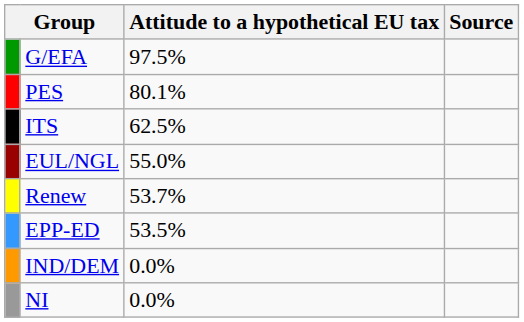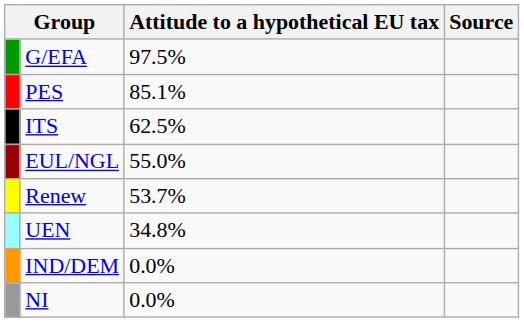PES | Attitude to a hypothetical EU tax: 80.1% -> 85.1%
- row: EPP-ED | 53.5%
+ row: UEN | 34.8%
